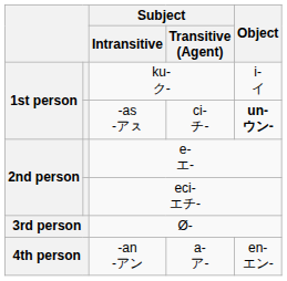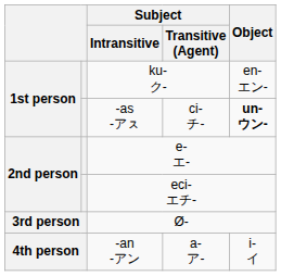ku- ク- | Object: i- イ -> en- エン-
-an -アン | Object: en- エン- -> i- イ
